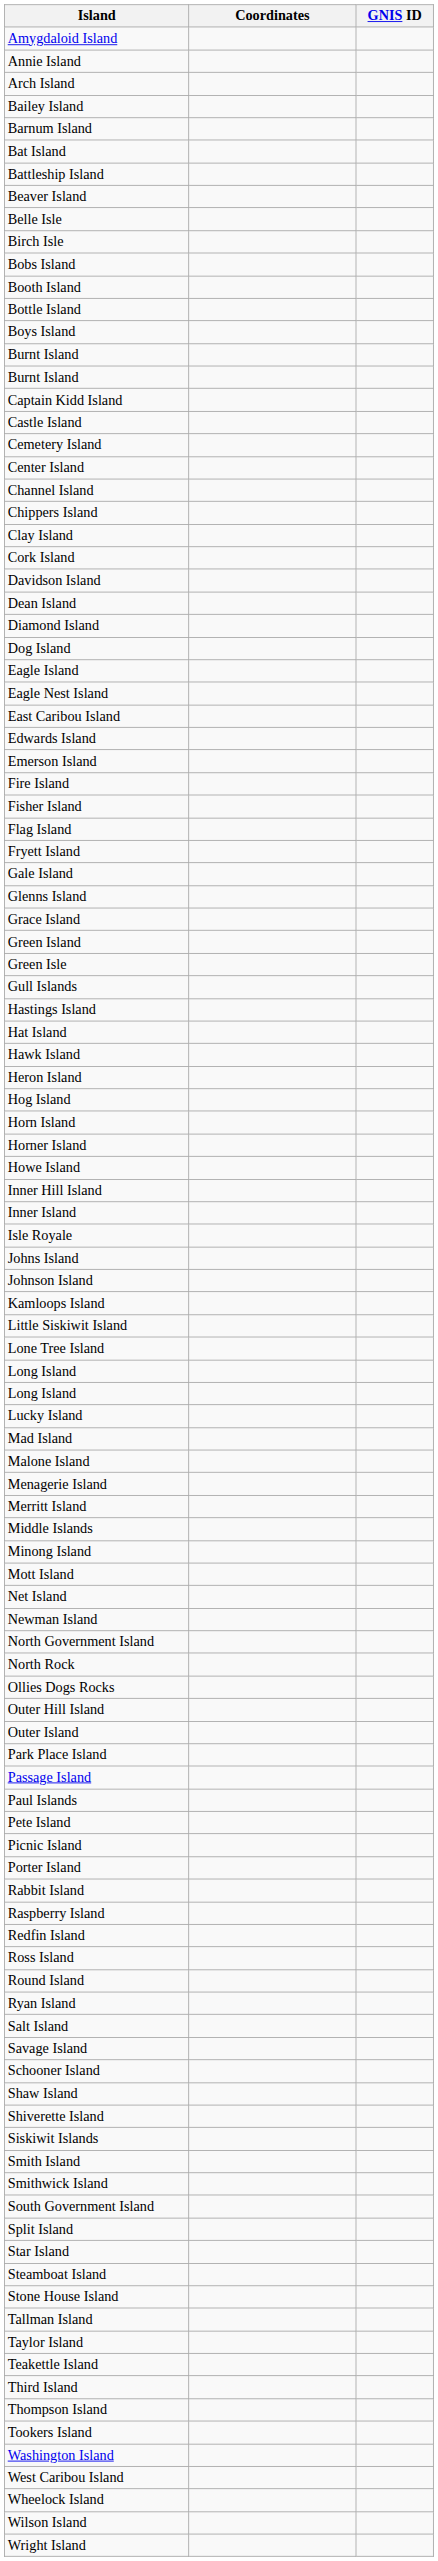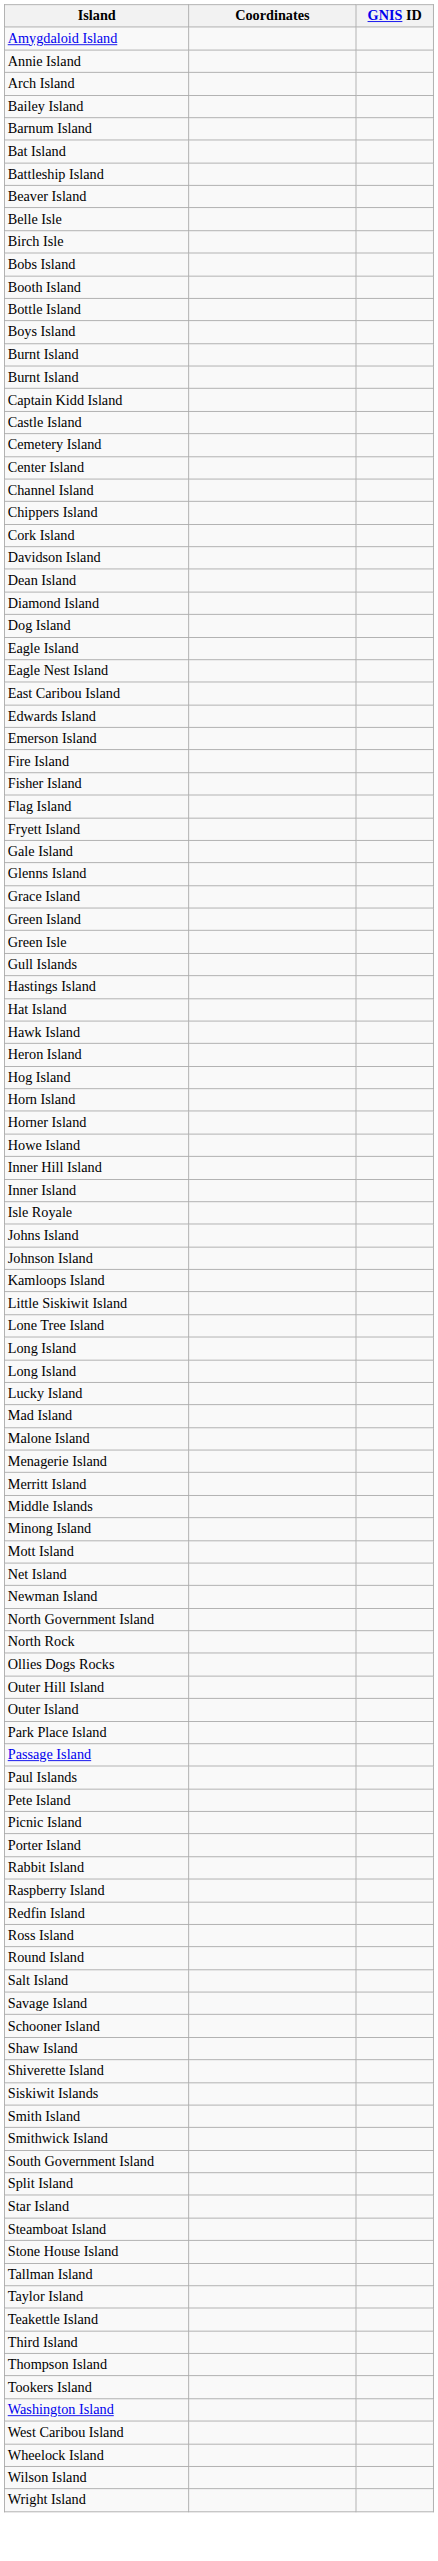- row: Clay Island
- row: Ryan Island
